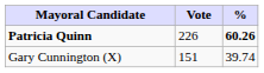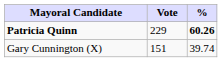Patricia Quinn | Vote: 226 -> 229
